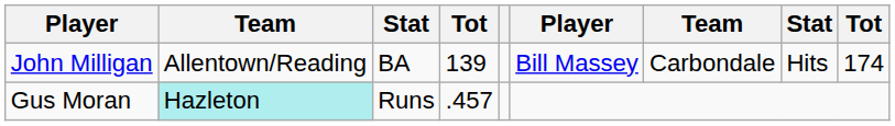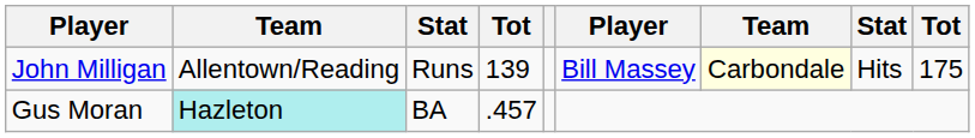John Milligan | column 3: BA -> Runs
John Milligan | column 7: no background -> lightyellow background
John Milligan | column 9: 174 -> 175
Gus Moran | column 3: Runs -> BA
